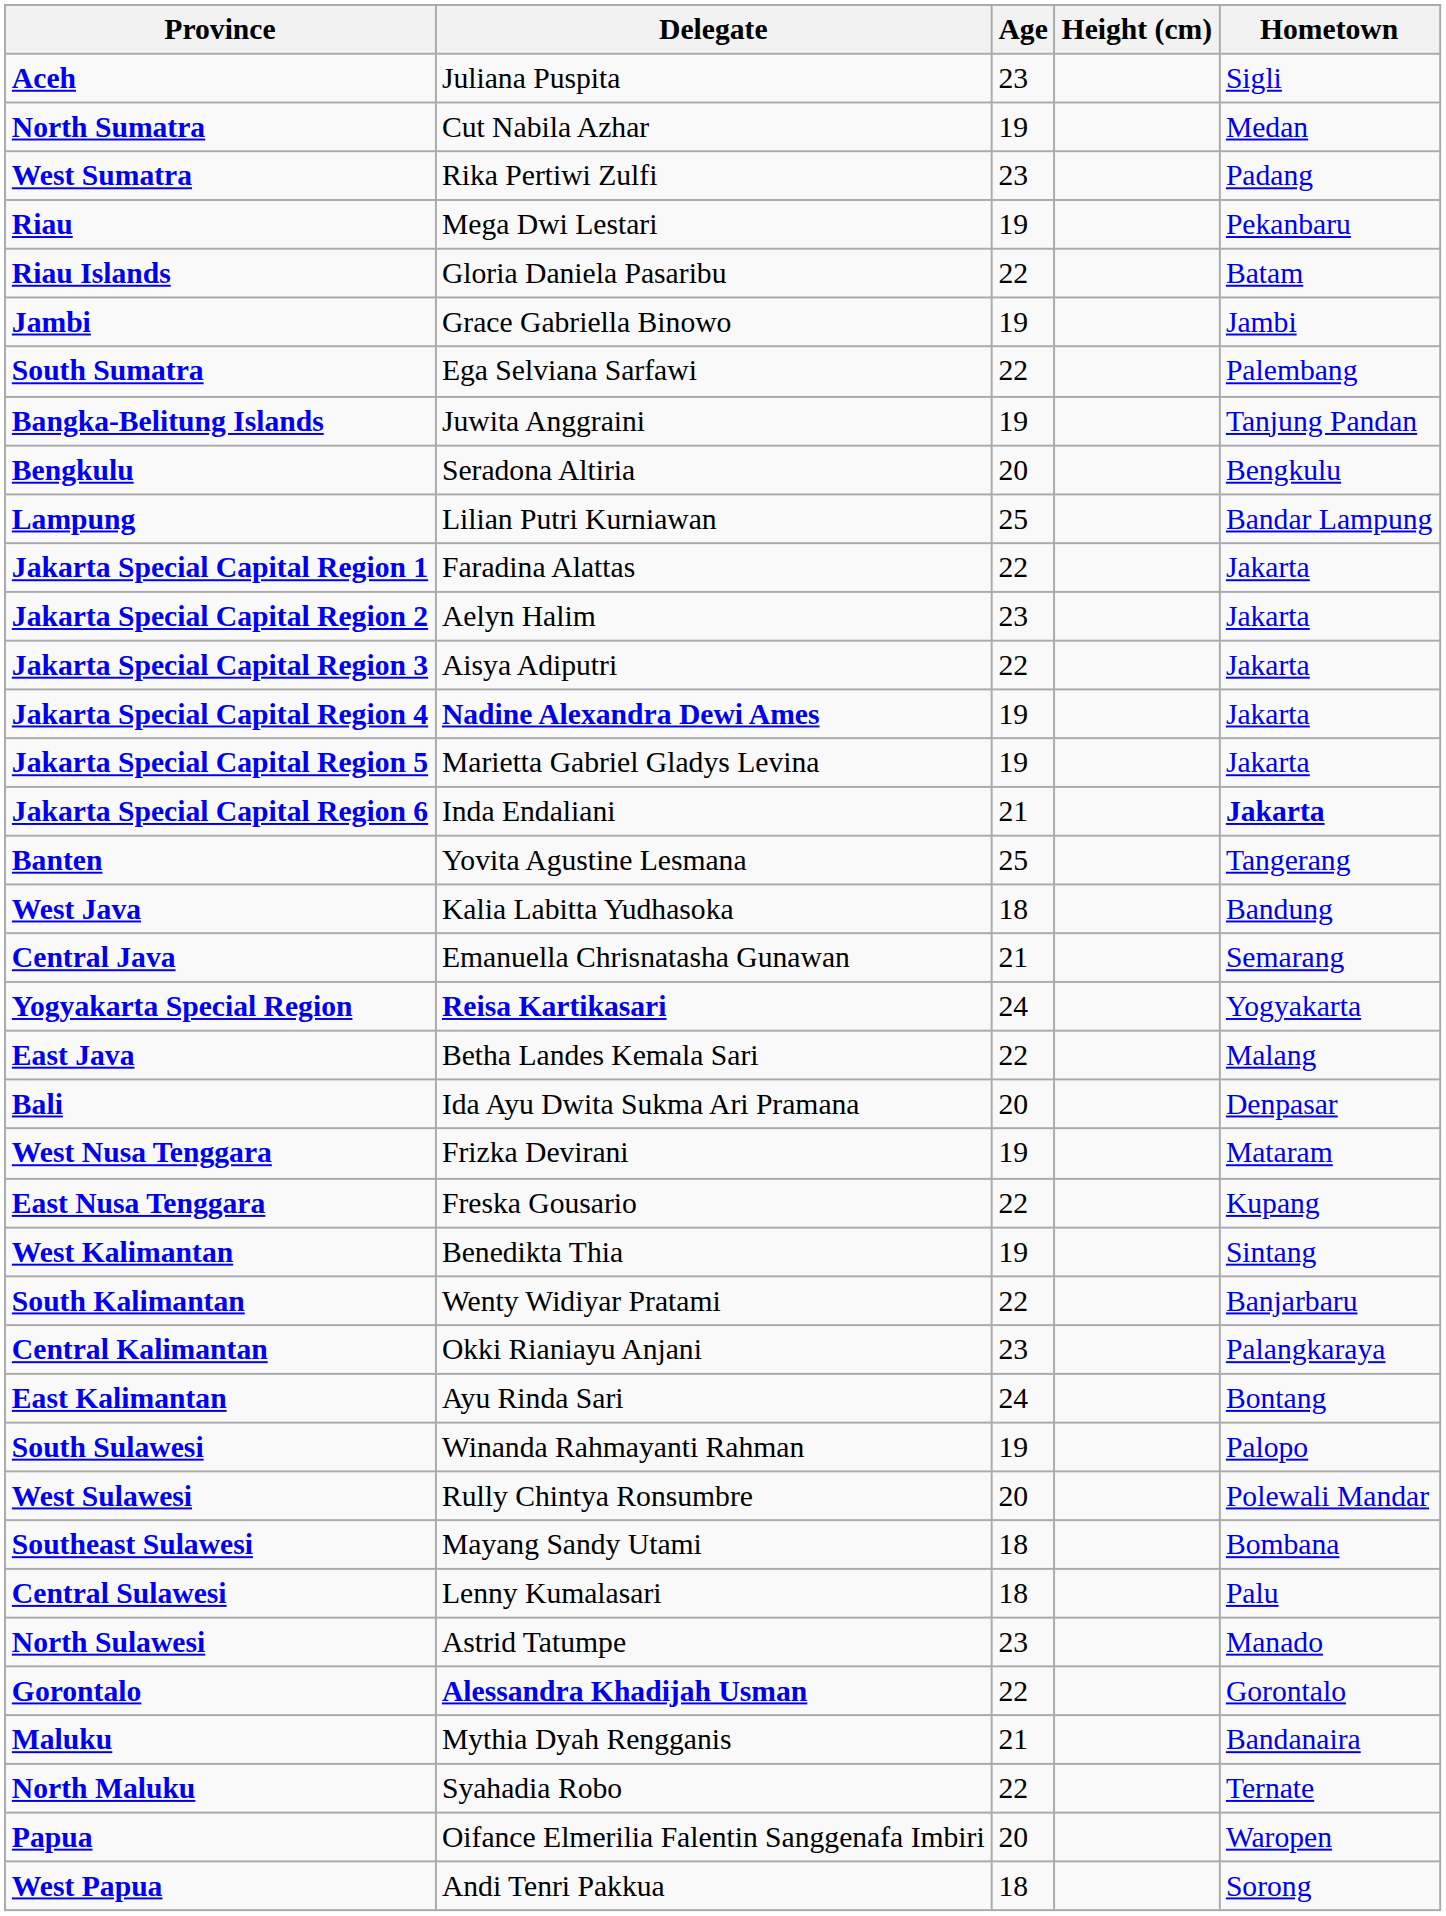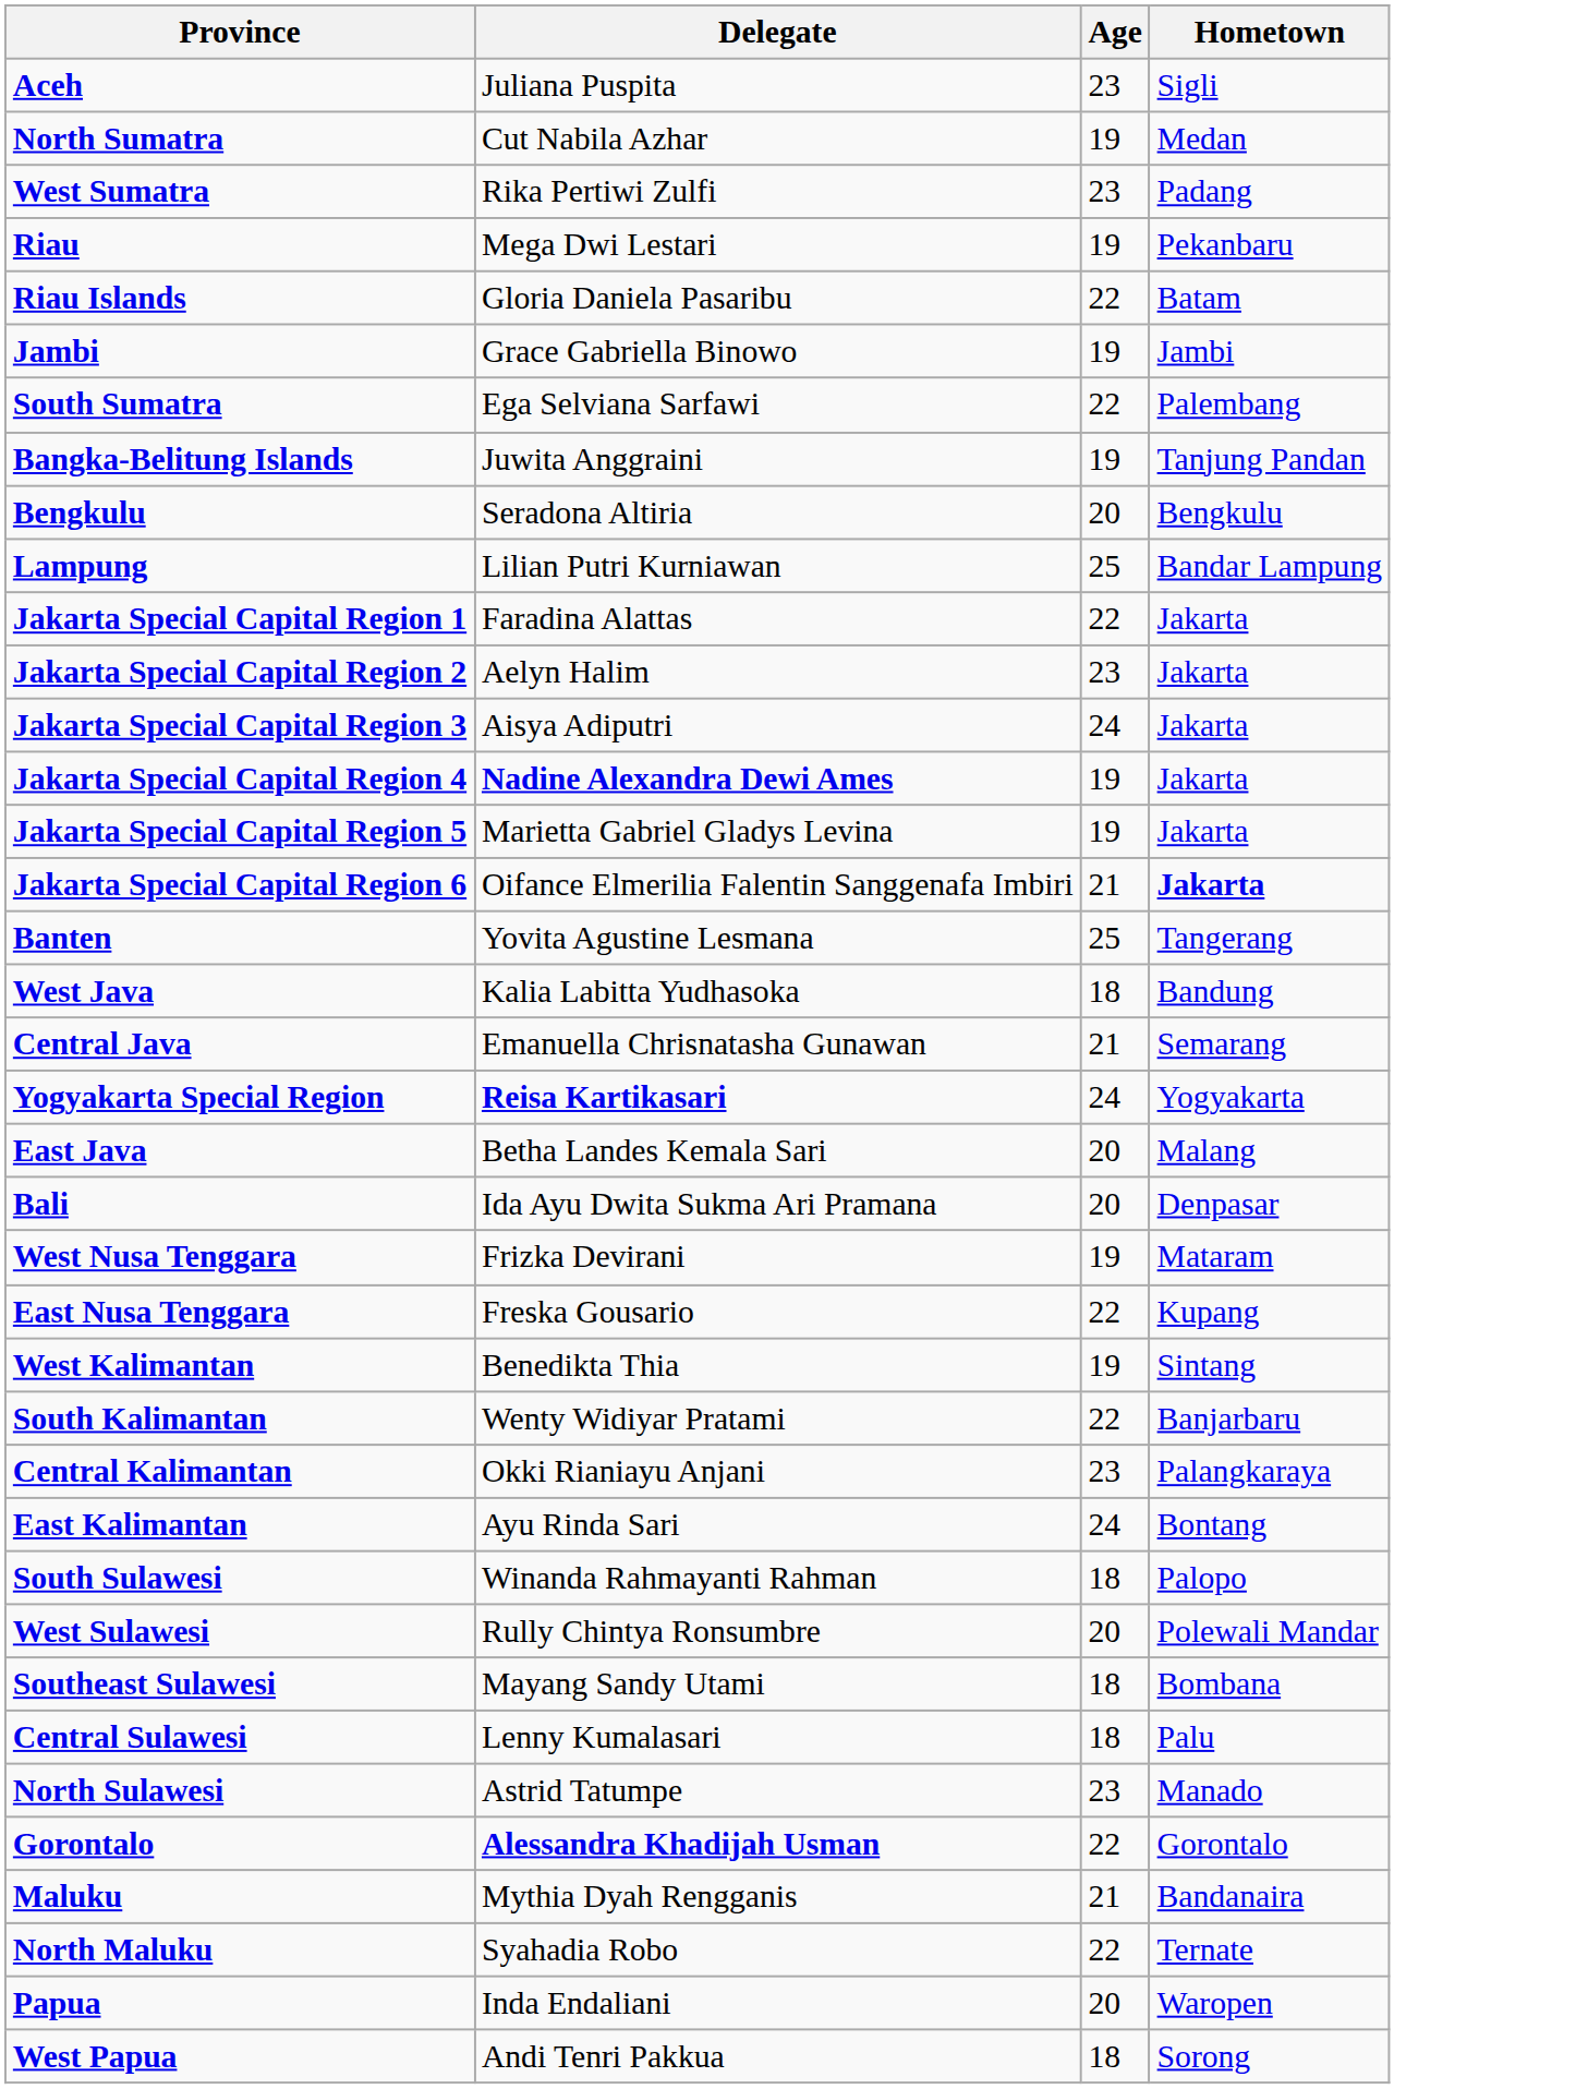- column: Height (cm)
Jakarta Special Capital Region 3 | Age: 22 -> 24
Jakarta Special Capital Region 6 | Delegate: Inda Endaliani -> Oifance Elmerilia Falentin Sanggenafa Imbiri
East Java | Age: 22 -> 20
South Sulawesi | Age: 19 -> 18
Papua | Delegate: Oifance Elmerilia Falentin Sanggenafa Imbiri -> Inda Endaliani
